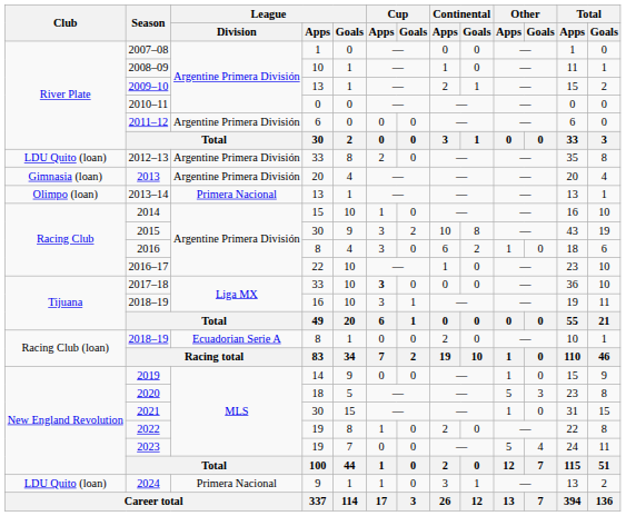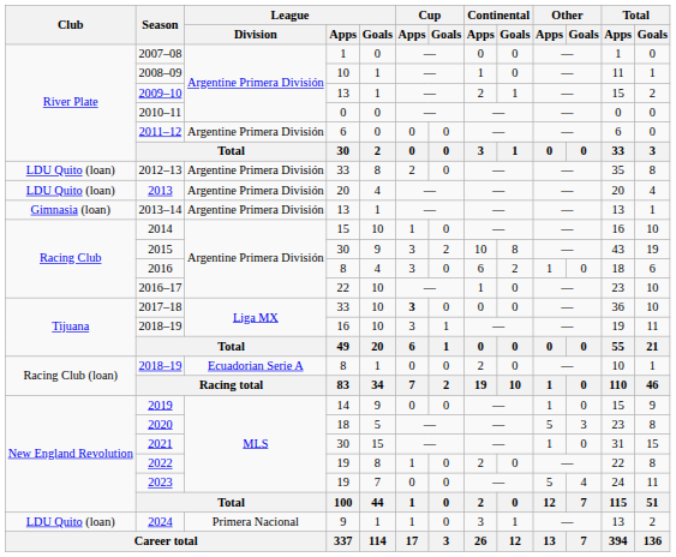2013 | Club: Gimnasia (loan) -> LDU Quito (loan)
2013–14 | Club: Olimpo (loan) -> Gimnasia (loan)
2013–14 | League / Division: Primera Nacional -> Argentine Primera División
